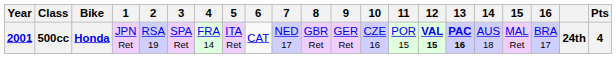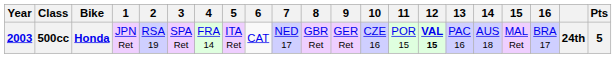500cc | Year: 2001 -> 2003
500cc | 13: bold -> normal
500cc | Pts: 4 -> 5
